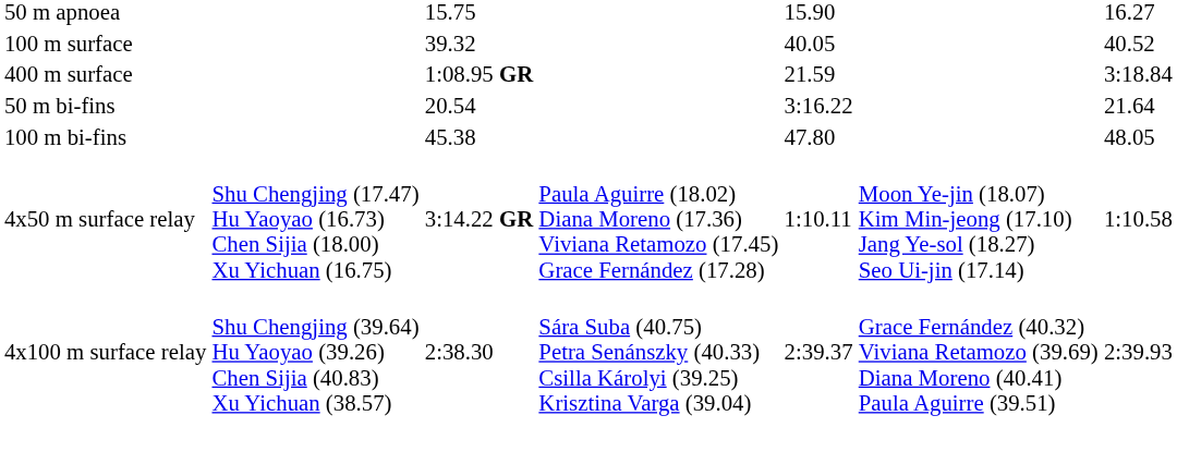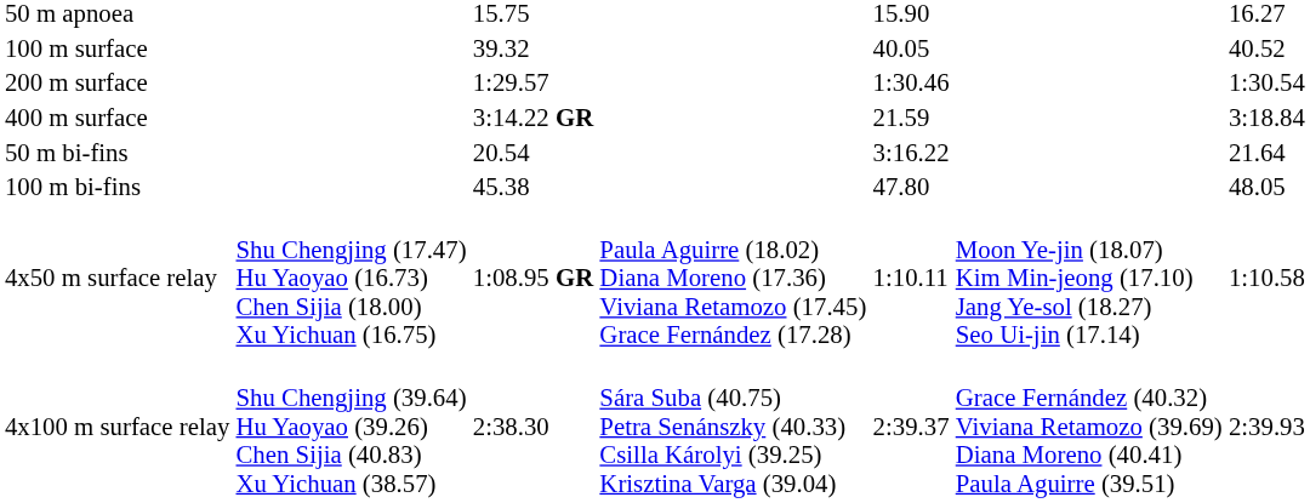+ row: 200 m surface | 1:29.57 | 1:30.46 | 1:30.54
400 m surface | column 3: 1:08.95 GR -> 3:14.22 GR
4x50 m surface relay | column 3: 3:14.22 GR -> 1:08.95 GR
